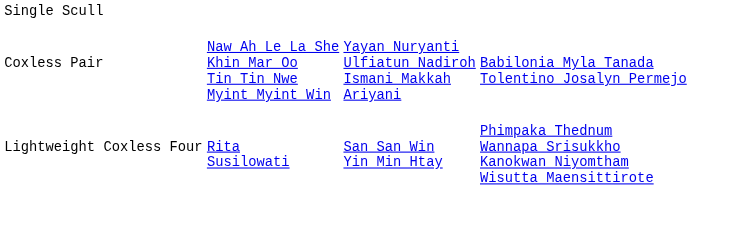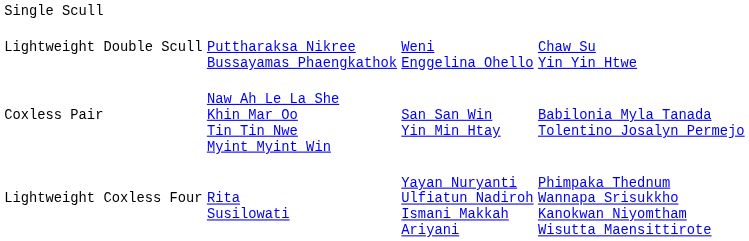+ row: Lightweight Double Scull | Puttharaksa Nikree Bussayamas Phaengkathok | Weni Enggelina Ohello | Chaw Su Yin Yin Htwe
Coxless Pair | column 3: Yayan Nuryanti Ulfiatun Nadiroh Ismani Makkah Ariyani -> San San Win Yin Min Htay
Lightweight Coxless Four | column 3: San San Win Yin Min Htay -> Yayan Nuryanti Ulfiatun Nadiroh Ismani Makkah Ariyani
